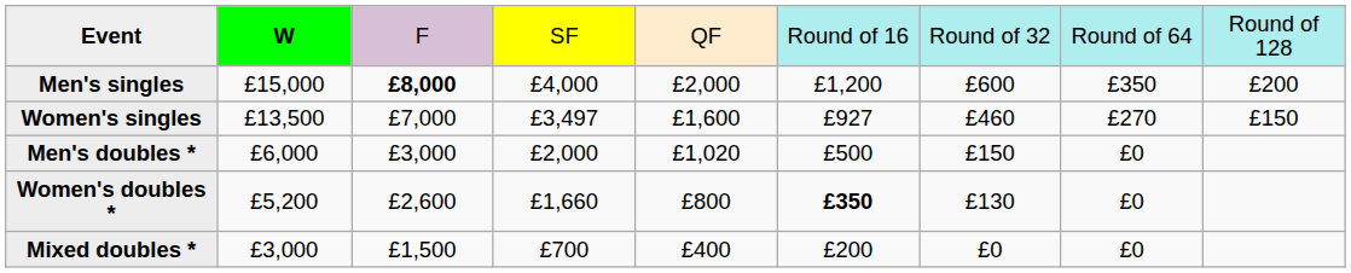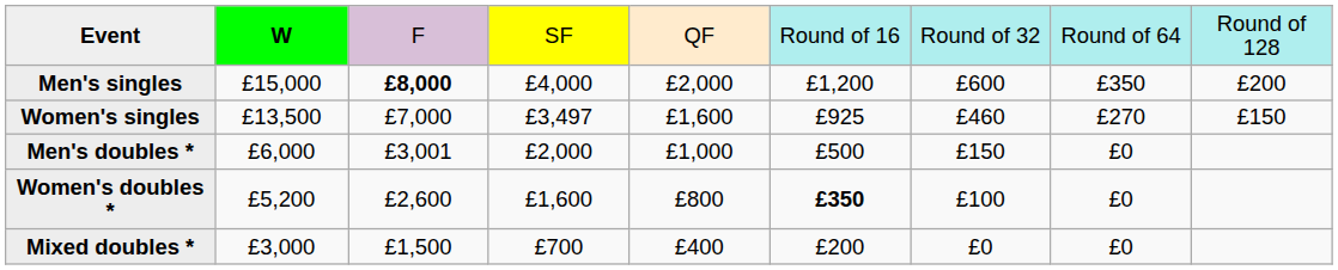Women's singles | column 6: £927 -> £925
Men's doubles * | column 3: £3,000 -> £3,001
Men's doubles * | column 5: £1,020 -> £1,000
Women's doubles * | column 4: £1,660 -> £1,600
Women's doubles * | column 7: £130 -> £100
